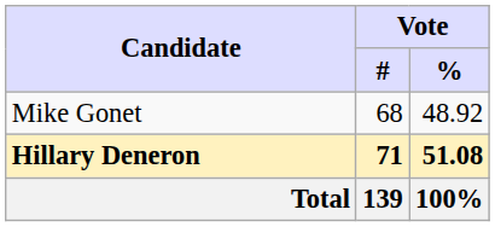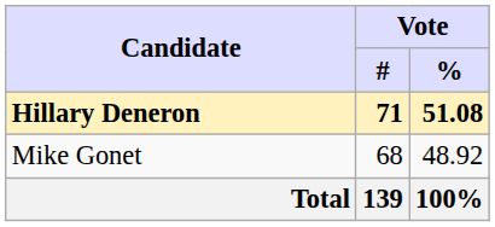rows swapped: Hillary Deneron <-> Mike Gonet
